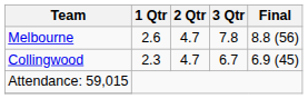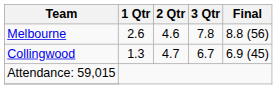Melbourne | 2 Qtr: 4.7 -> 4.6
Collingwood | 1 Qtr: 2.3 -> 1.3
